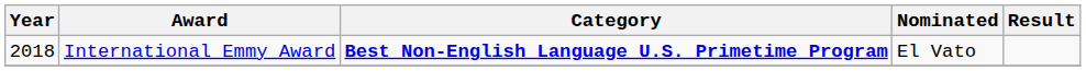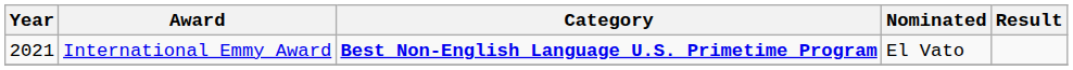International Emmy Award | Year: 2018 -> 2021
